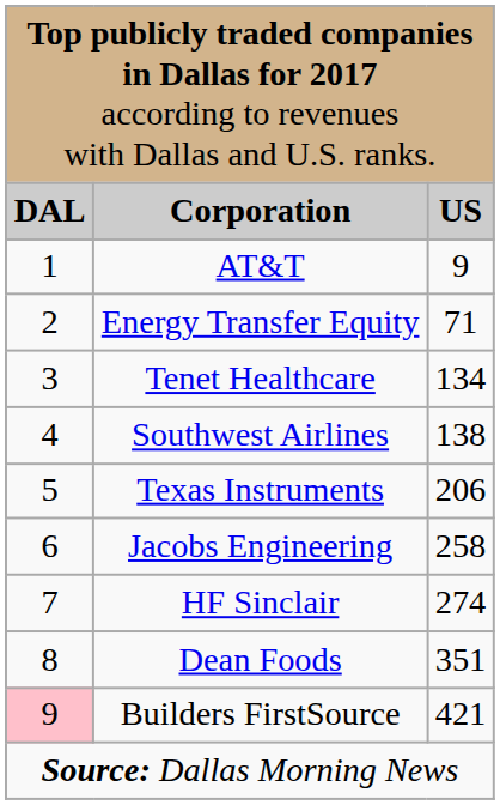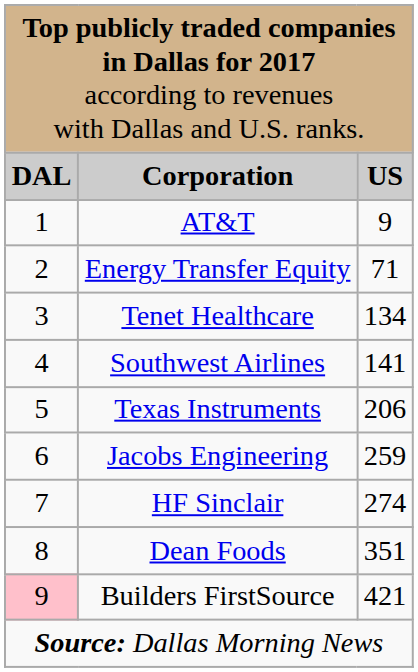Southwest Airlines | column 3: 138 -> 141
Jacobs Engineering | column 3: 258 -> 259
